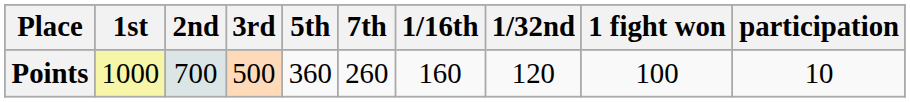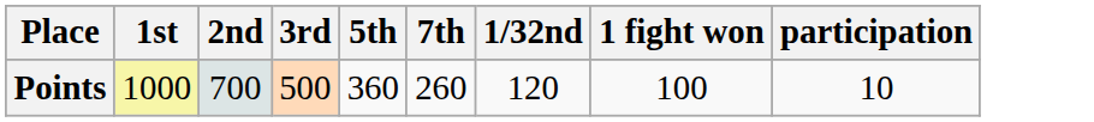- column: 1/16th | 160
